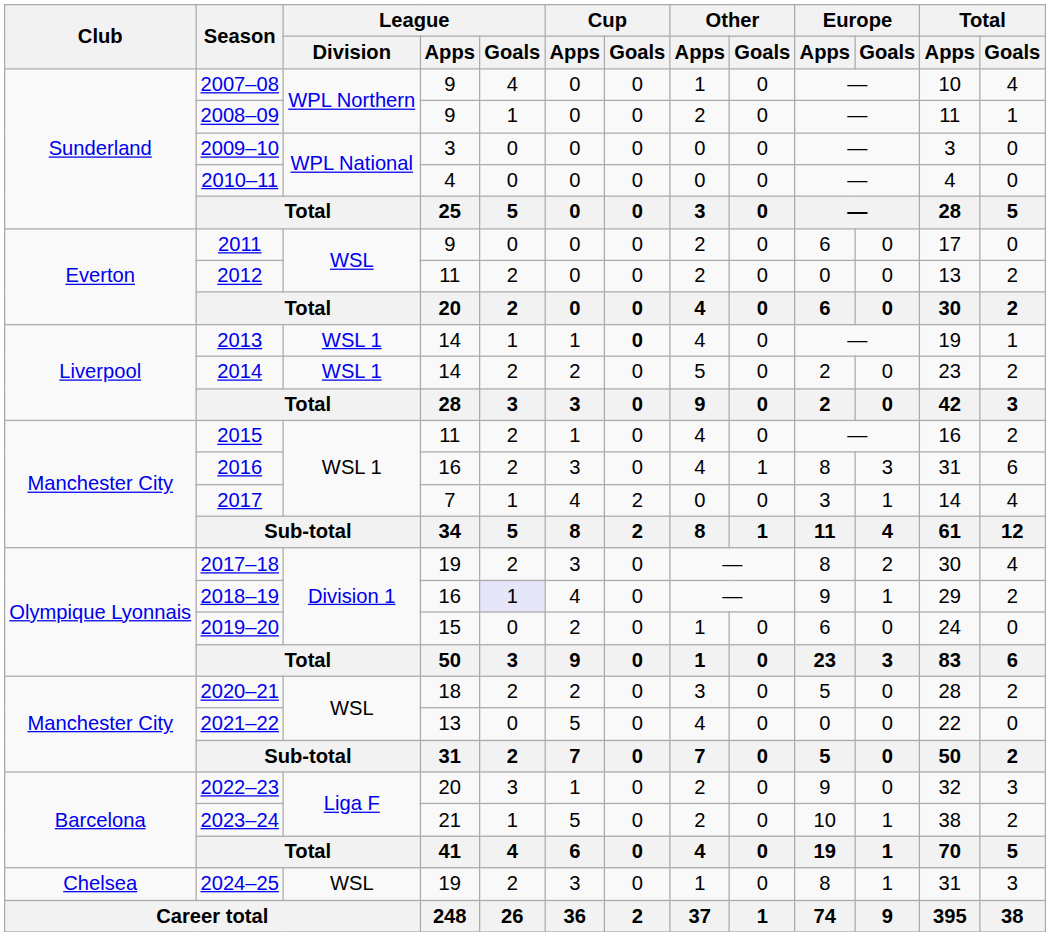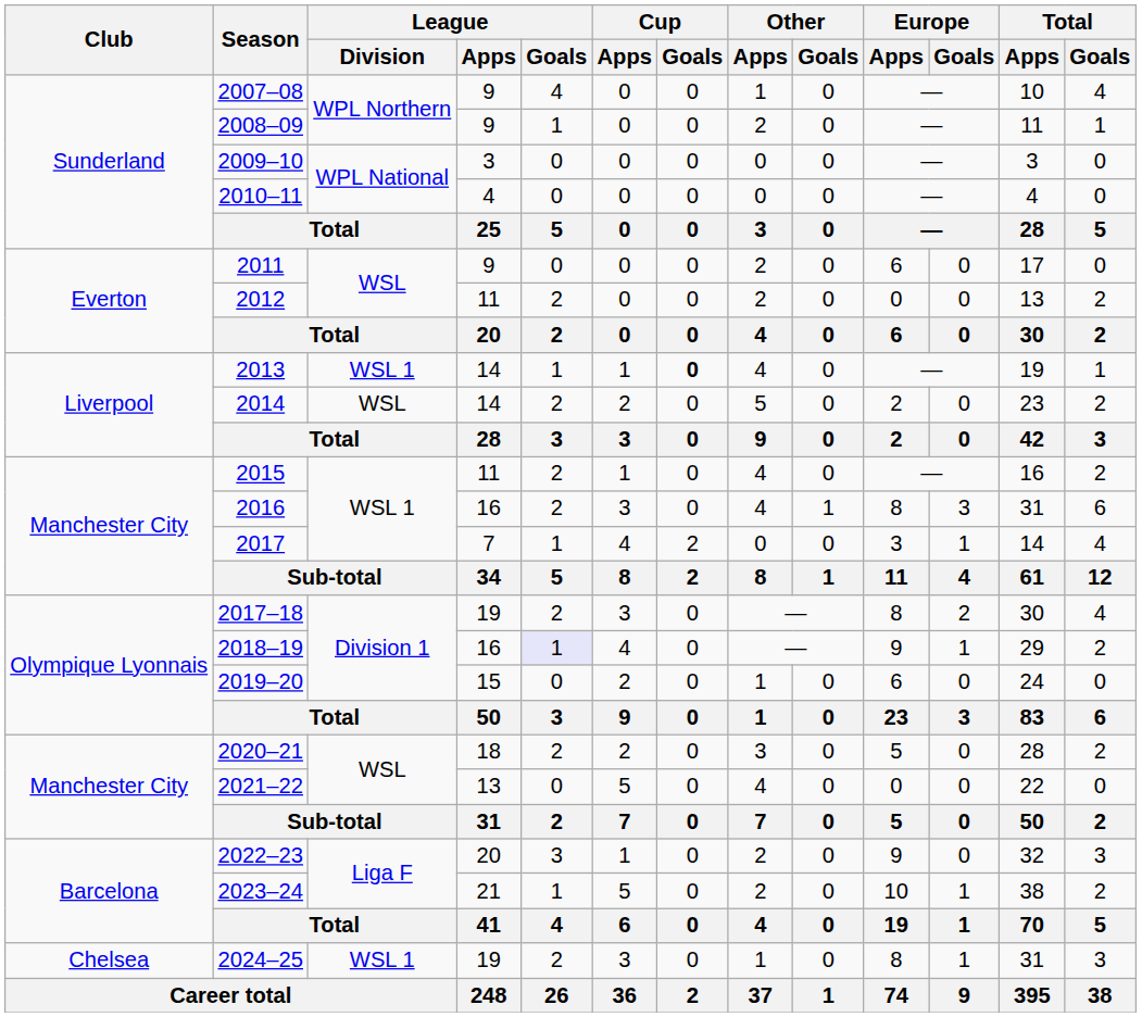2014 | League / Division: WSL 1 -> WSL
2024–25 | League / Division: WSL -> WSL 1
